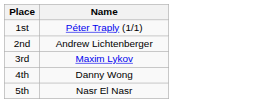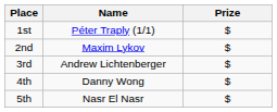+ column: Prize | $ | $ | $ | $ | $
2nd | Name: Andrew Lichtenberger -> Maxim Lykov
3rd | Name: Maxim Lykov -> Andrew Lichtenberger
